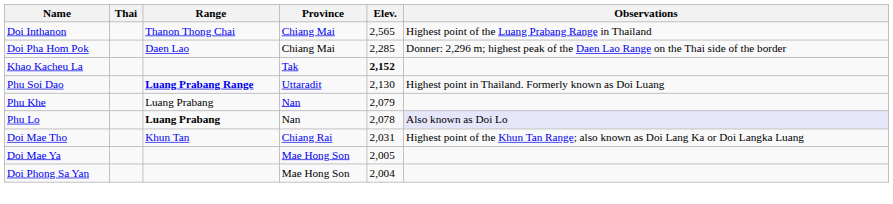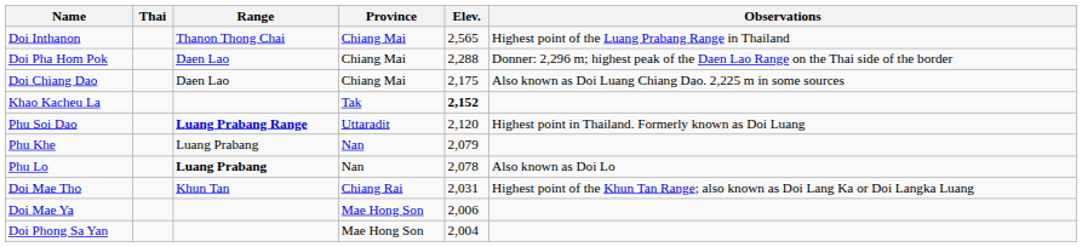Doi Pha Hom Pok | Elev.: 2,285 -> 2,288
+ row: Doi Chiang Dao | Daen Lao | Chiang Mai | 2,175 | Also known as Doi Luang Chiang Dao. 2,225 m in some sources
Phu Soi Dao | Elev.: 2,130 -> 2,120
Phu Lo | Observations: lavender background -> no background
Doi Mae Ya | Elev.: 2,005 -> 2,006
